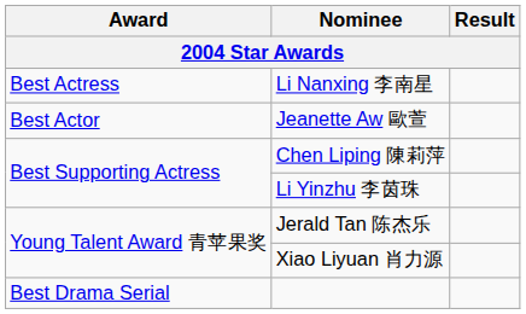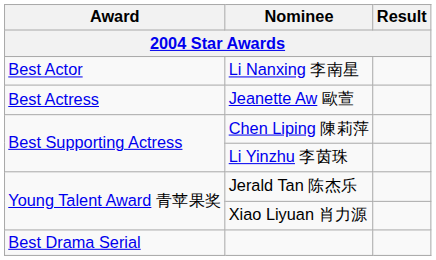Li Nanxing 李南星 | Award: Best Actress -> Best Actor
Jeanette Aw 歐萱 | Award: Best Actor -> Best Actress
